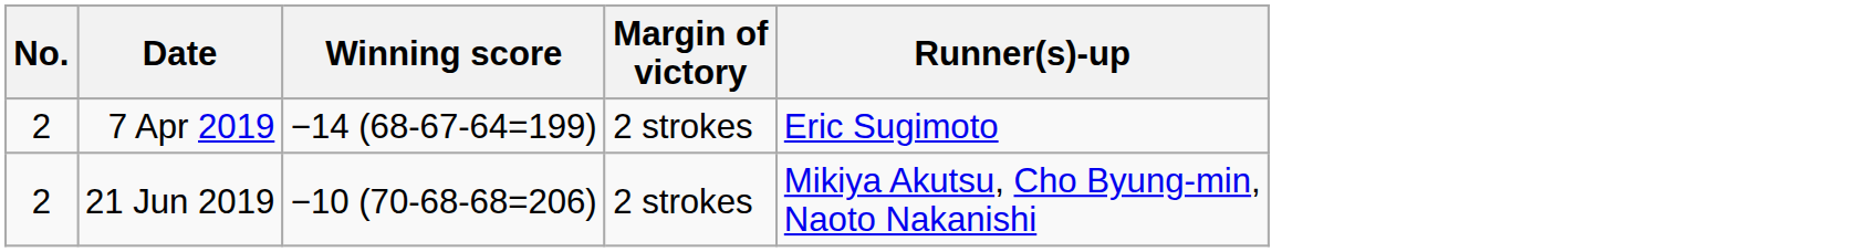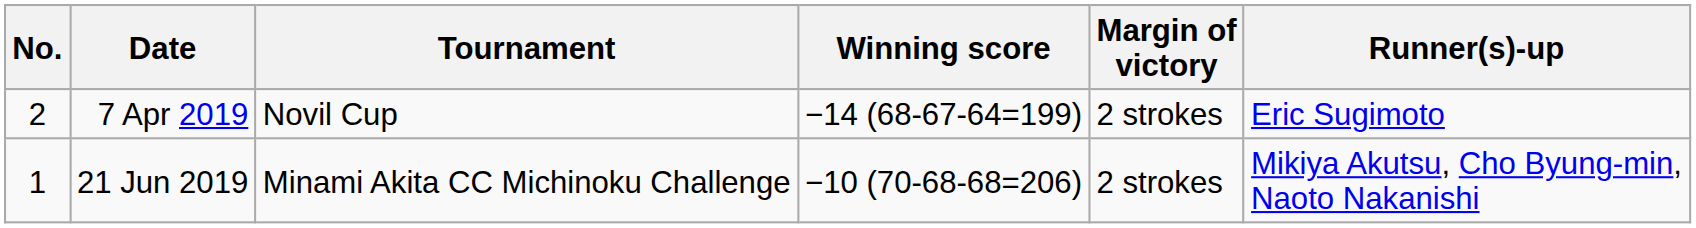+ column: Tournament | Novil Cup | Minami Akita CC Michinoku Challenge
21 Jun 2019 | No.: 2 -> 1
